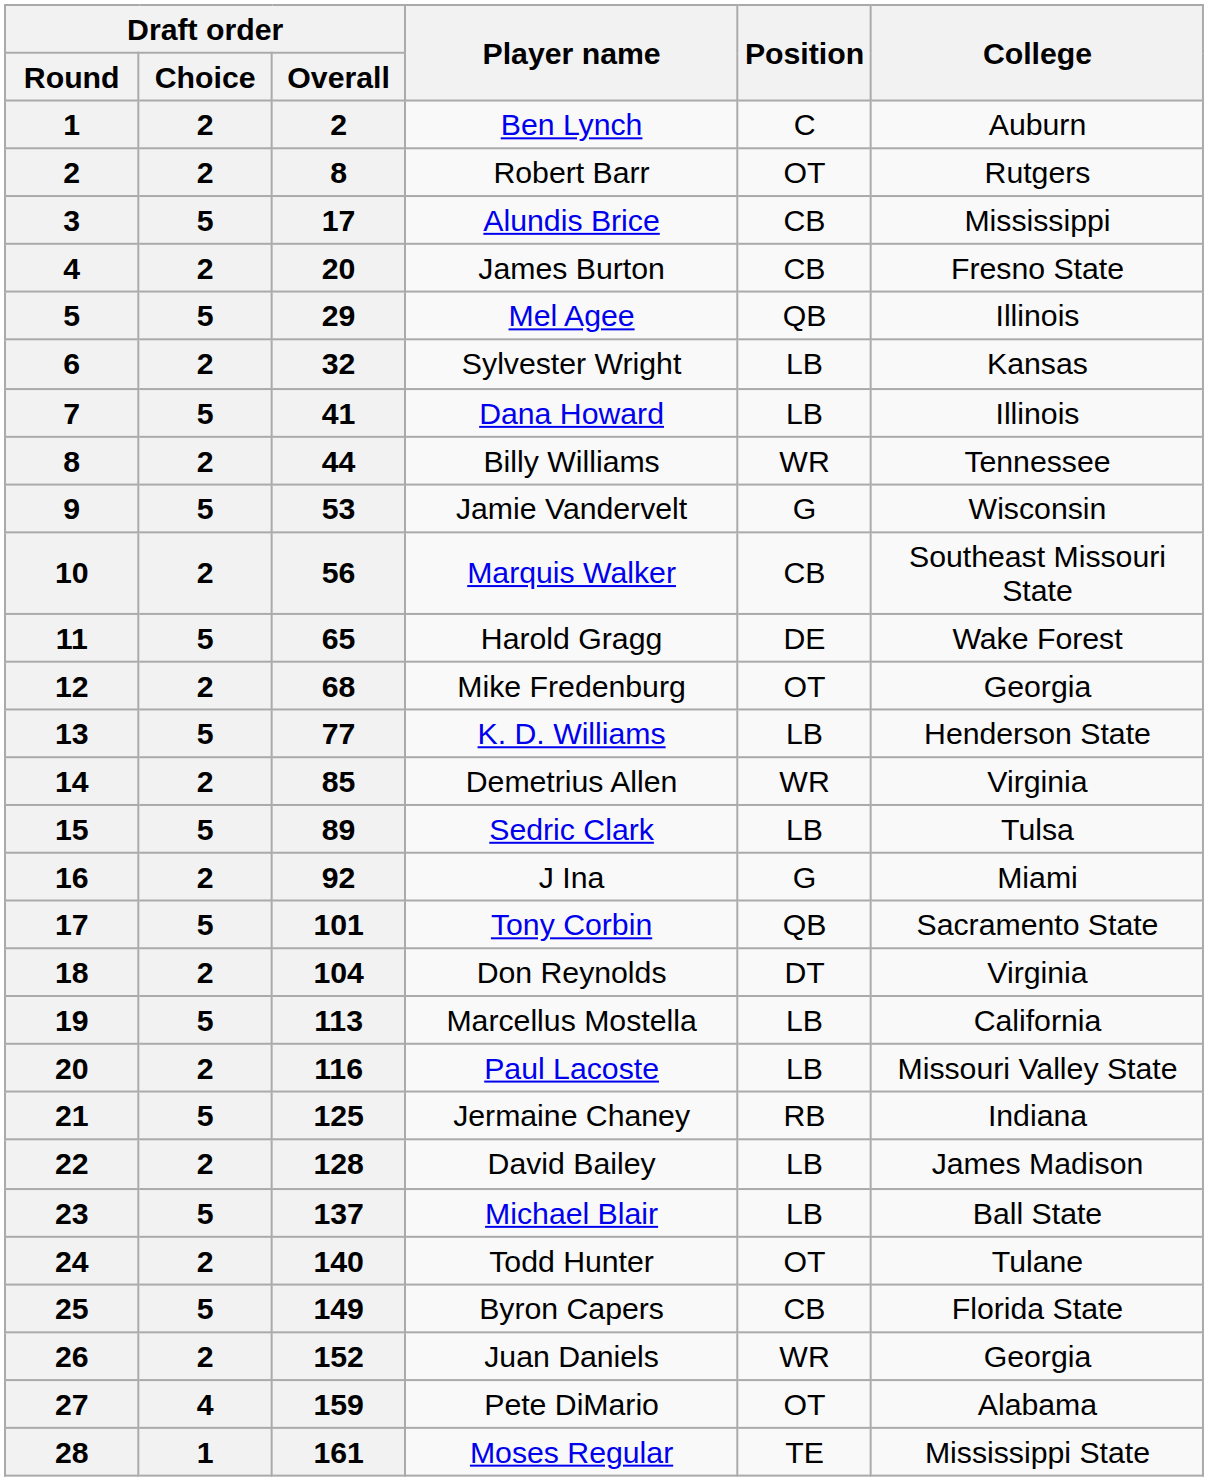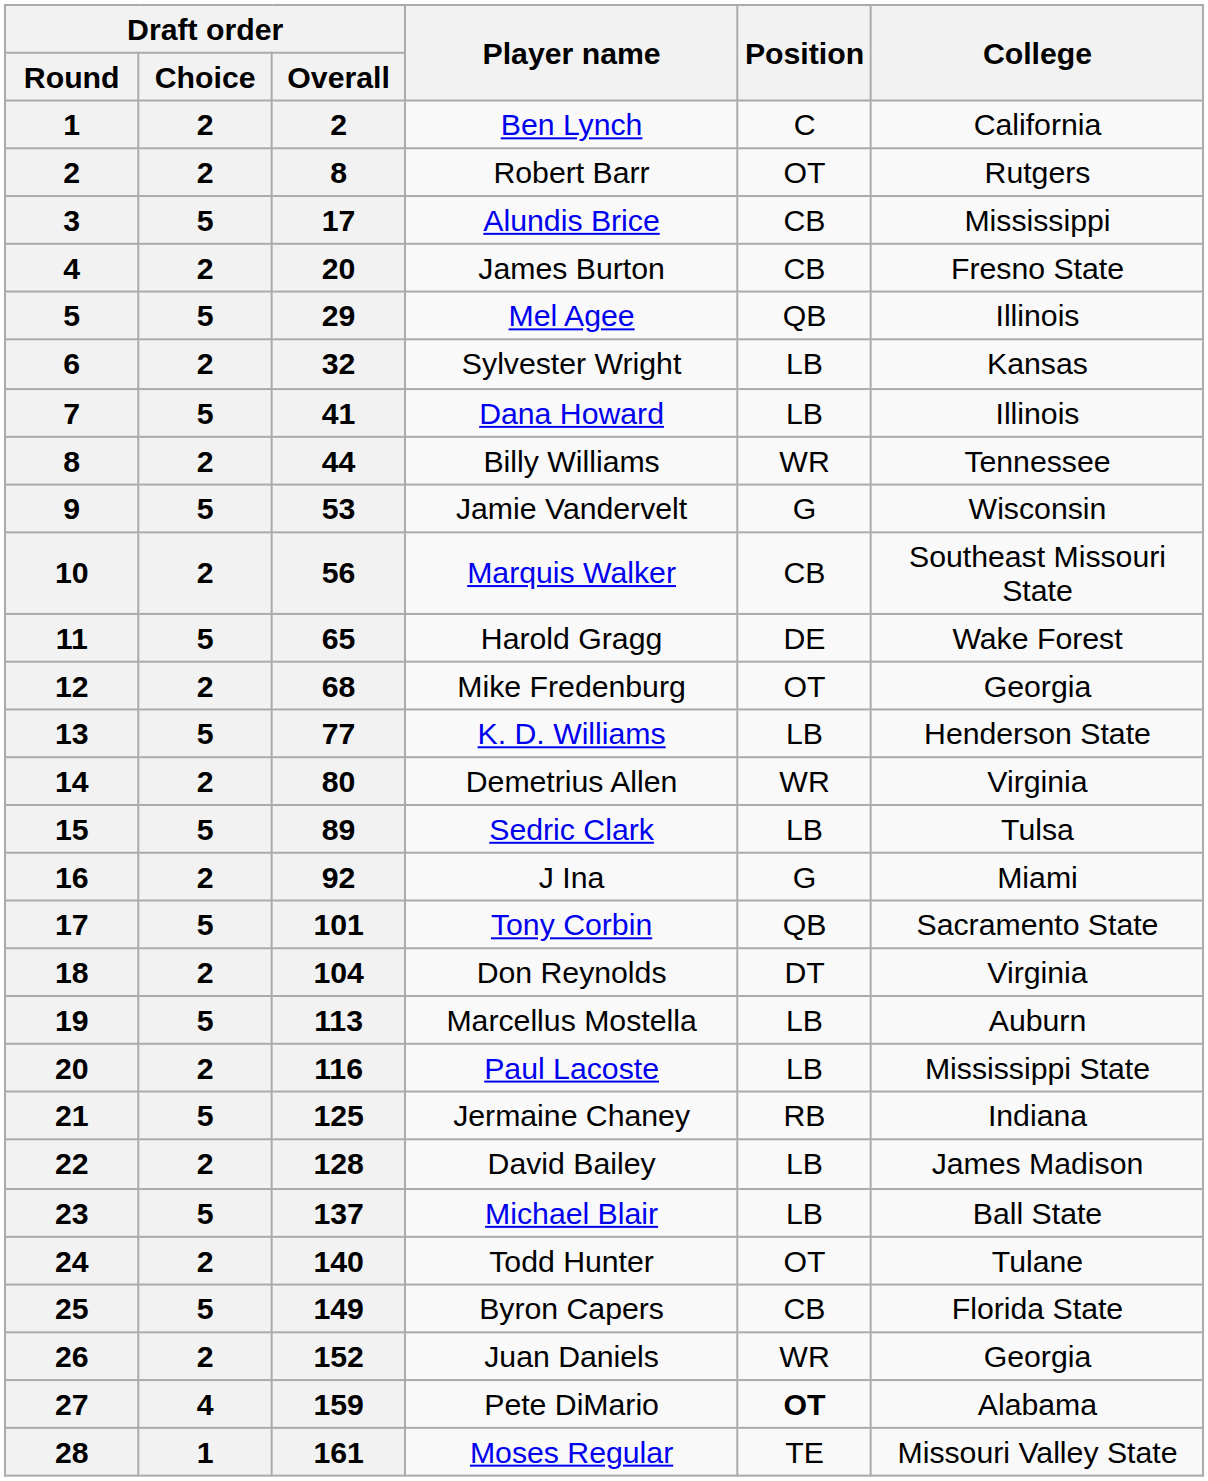Ben Lynch | College: Auburn -> California
Demetrius Allen | Draft order / Overall: 85 -> 80
Marcellus Mostella | College: California -> Auburn
Paul Lacoste | College: Missouri Valley State -> Mississippi State
Pete DiMario | Position: normal -> bold
Moses Regular | College: Mississippi State -> Missouri Valley State
